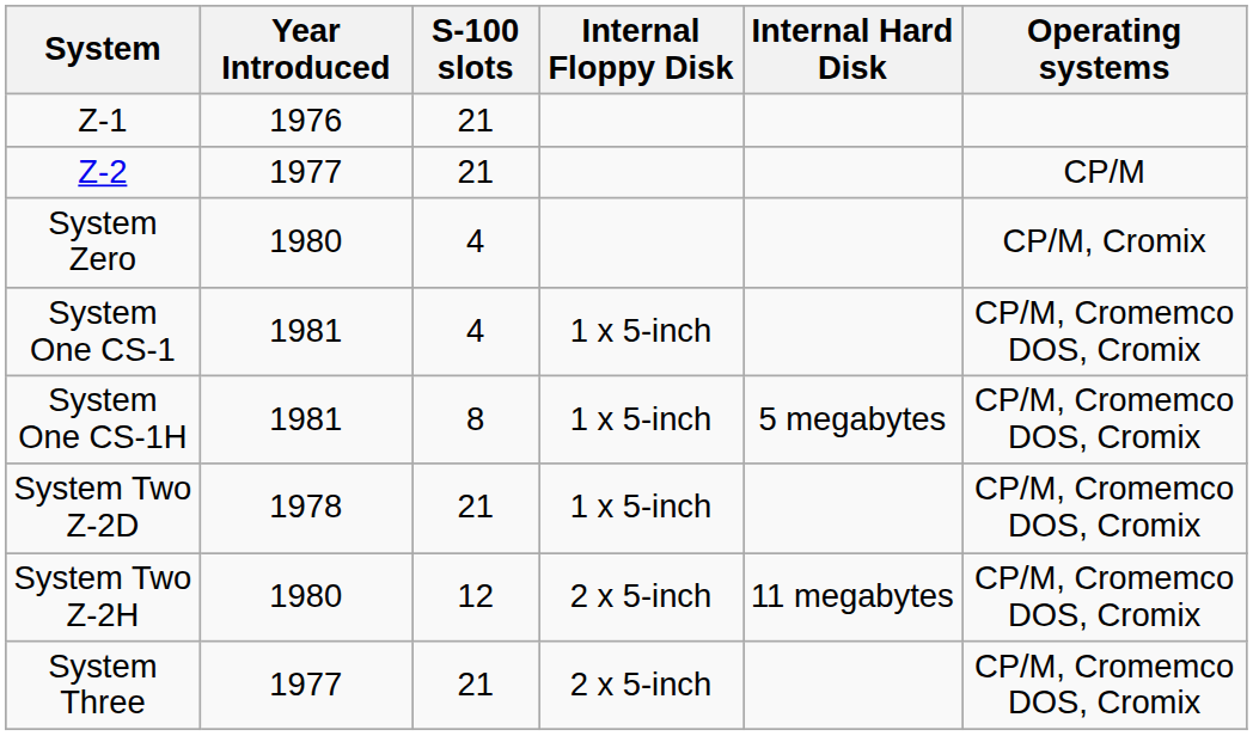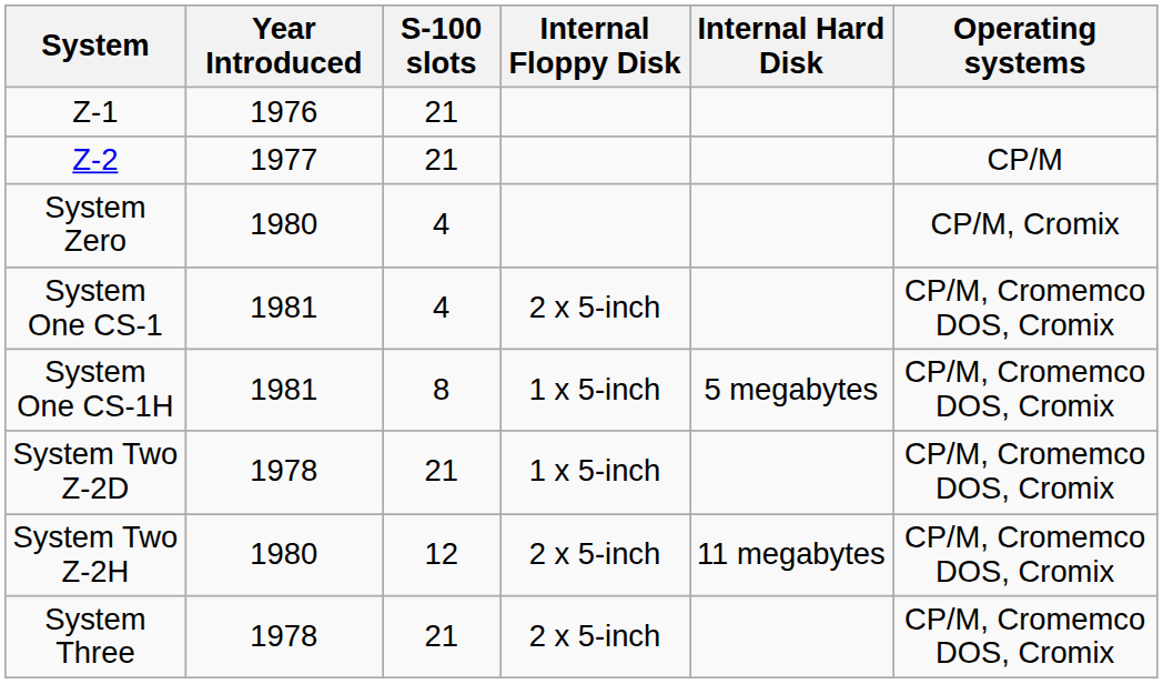System One CS-1 | Internal Floppy Disk: 1 x 5-inch -> 2 x 5-inch
System Three | Year Introduced: 1977 -> 1978
